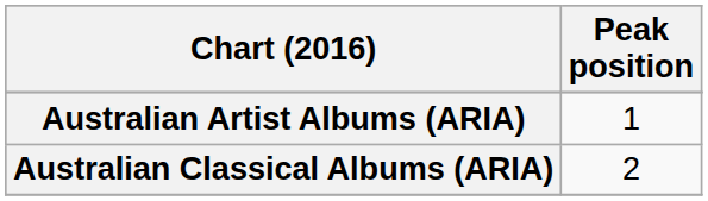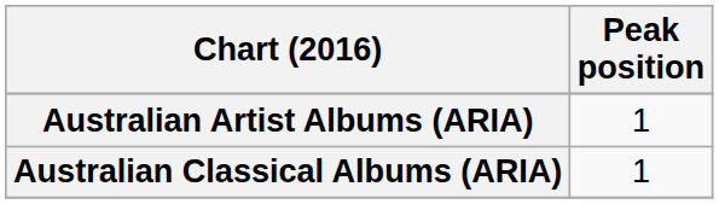Australian Classical Albums (ARIA) | Peak position: 2 -> 1
